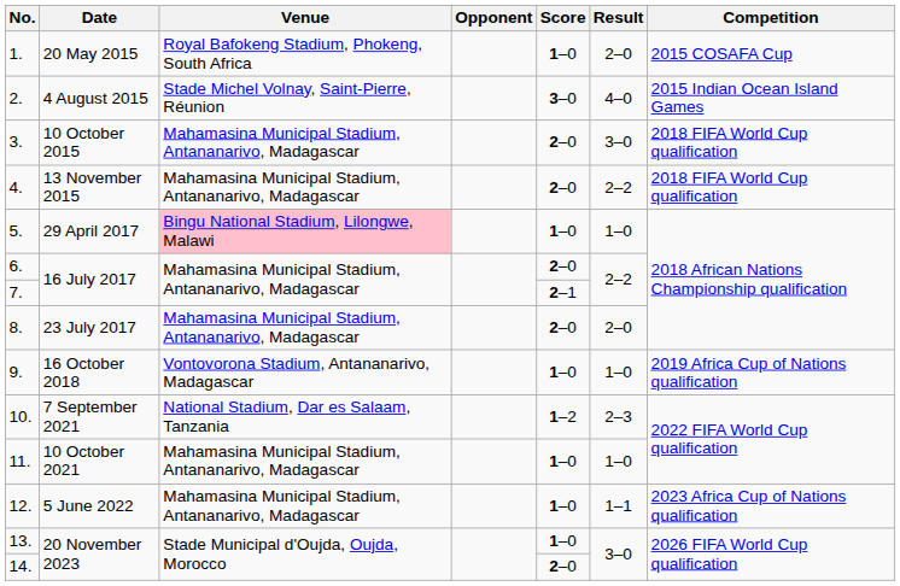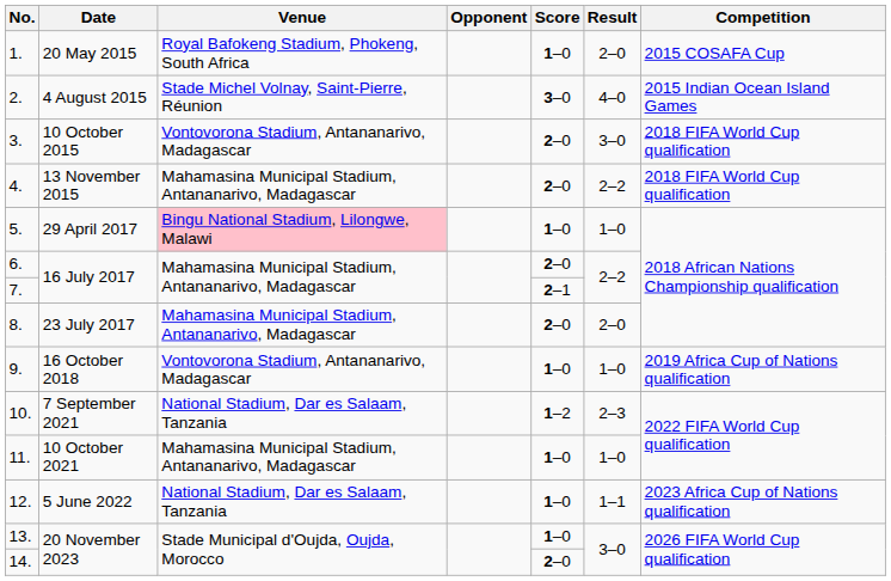3. | Venue: Mahamasina Municipal Stadium, Antananarivo, Madagascar -> Vontovorona Stadium, Antananarivo, Madagascar
12. | Venue: Mahamasina Municipal Stadium, Antananarivo, Madagascar -> National Stadium, Dar es Salaam, Tanzania
